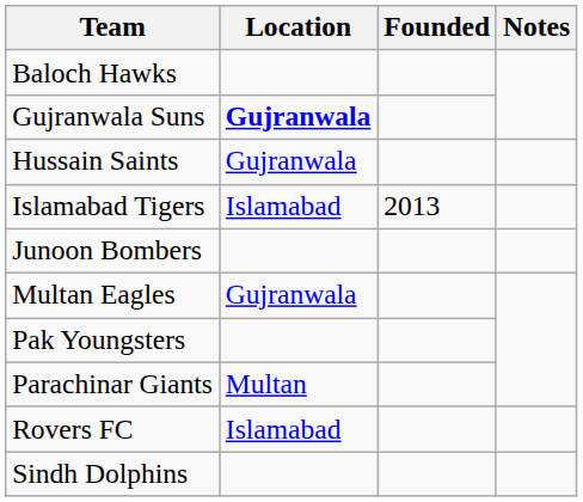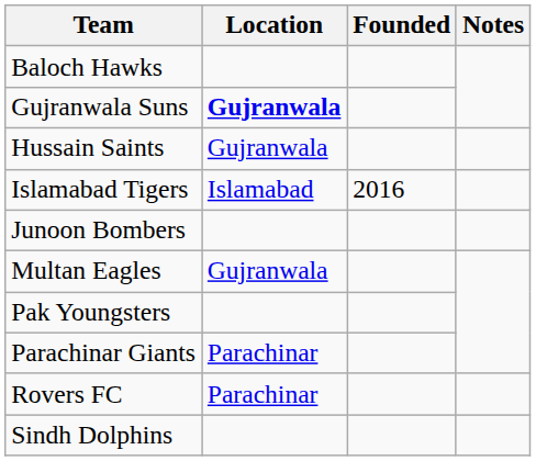Islamabad Tigers | Founded: 2013 -> 2016
Parachinar Giants | Location: Multan -> Parachinar
Rovers FC | Location: Islamabad -> Parachinar
